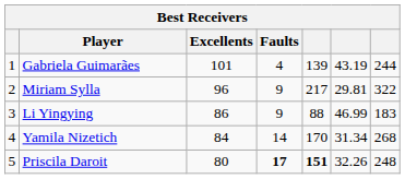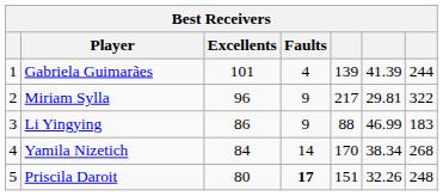Gabriela Guimarães | column 6: 43.19 -> 41.39
Yamila Nizetich | column 6: 31.34 -> 38.34
Priscila Daroit | column 5: bold -> normal
